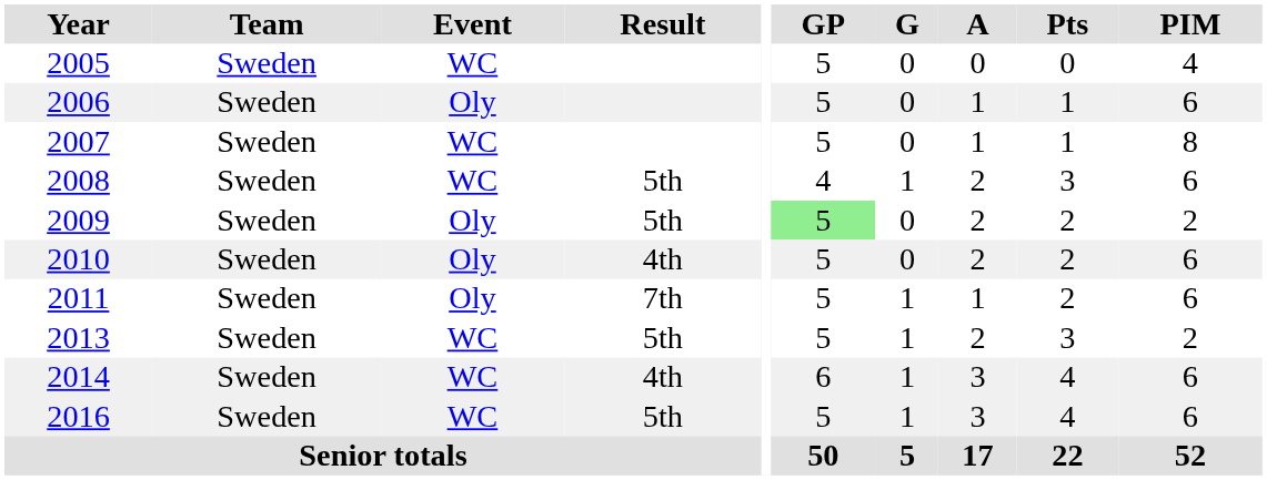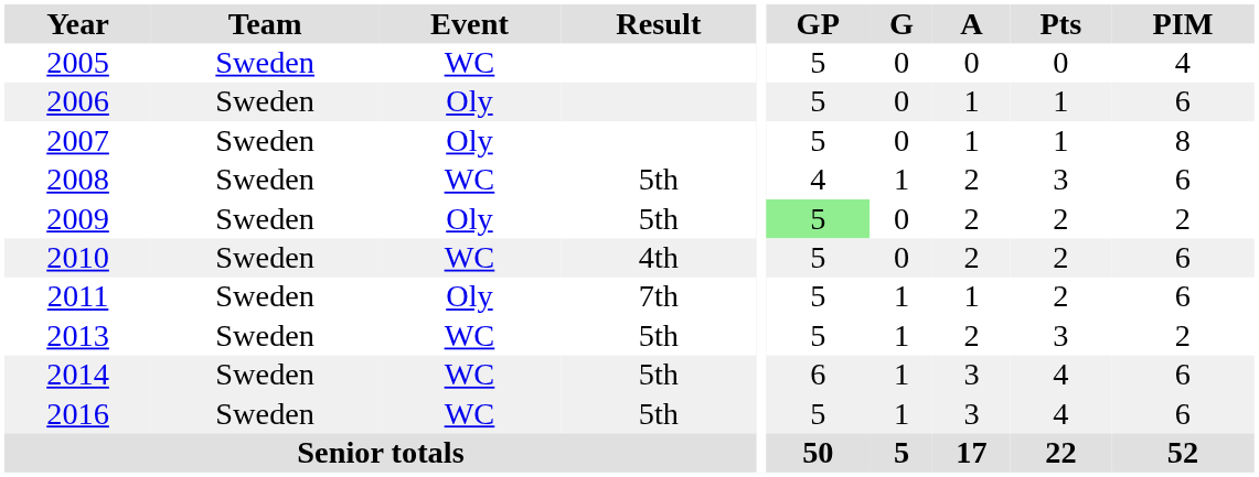2007 | Event: WC -> Oly
2010 | Event: Oly -> WC
2014 | Result: 4th -> 5th
